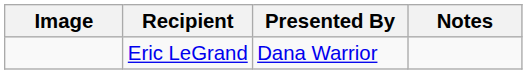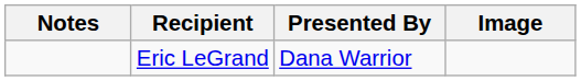columns swapped: Image <-> Notes
